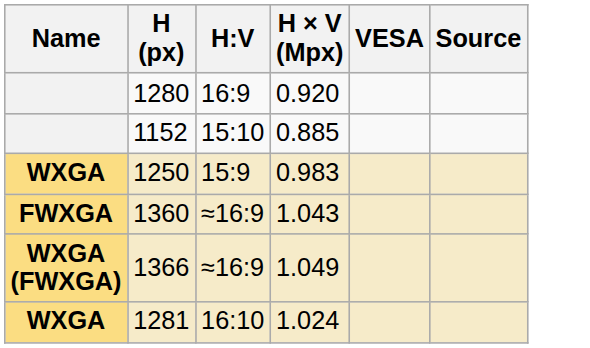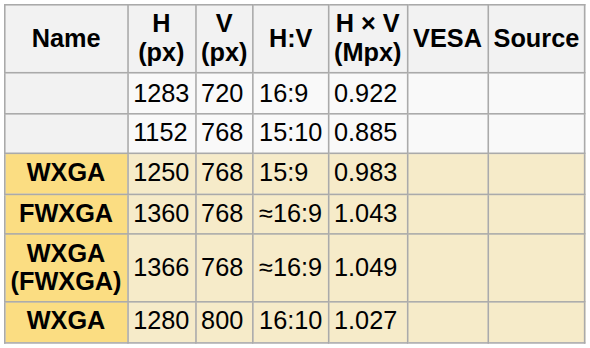+ column: V (px) | 720 | 768 | 768 | 768 | 768 | 800
16:9 | H (px): 1280 -> 1283
16:9 | H × V (Mpx): 0.920 -> 0.922
16:10 | H (px): 1281 -> 1280
16:10 | H × V (Mpx): 1.024 -> 1.027
